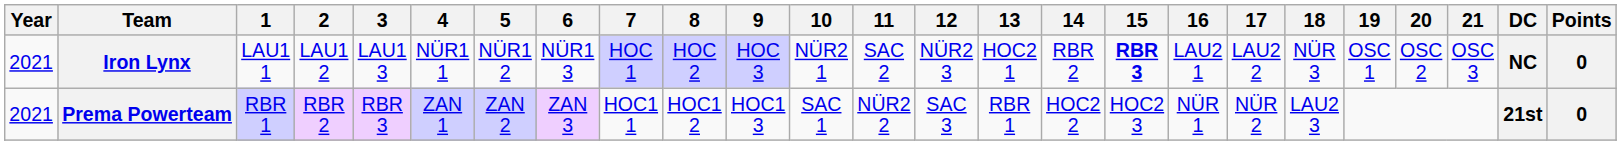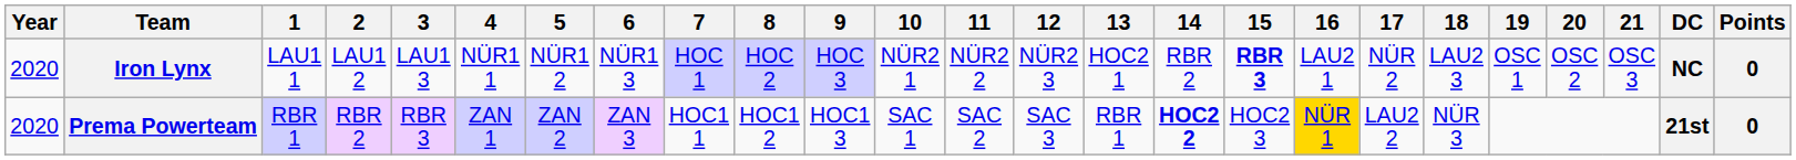Iron Lynx | Year: 2021 -> 2020
Iron Lynx | 11: SAC 2 -> NÜR2 2
Iron Lynx | 17: LAU2 2 -> NÜR 2
Iron Lynx | 18: NÜR 3 -> LAU2 3
Prema Powerteam | Year: 2021 -> 2020
Prema Powerteam | 11: NÜR2 2 -> SAC 2
Prema Powerteam | 14: normal -> bold
Prema Powerteam | 16: no background -> gold background
Prema Powerteam | 17: NÜR 2 -> LAU2 2
Prema Powerteam | 18: LAU2 3 -> NÜR 3
